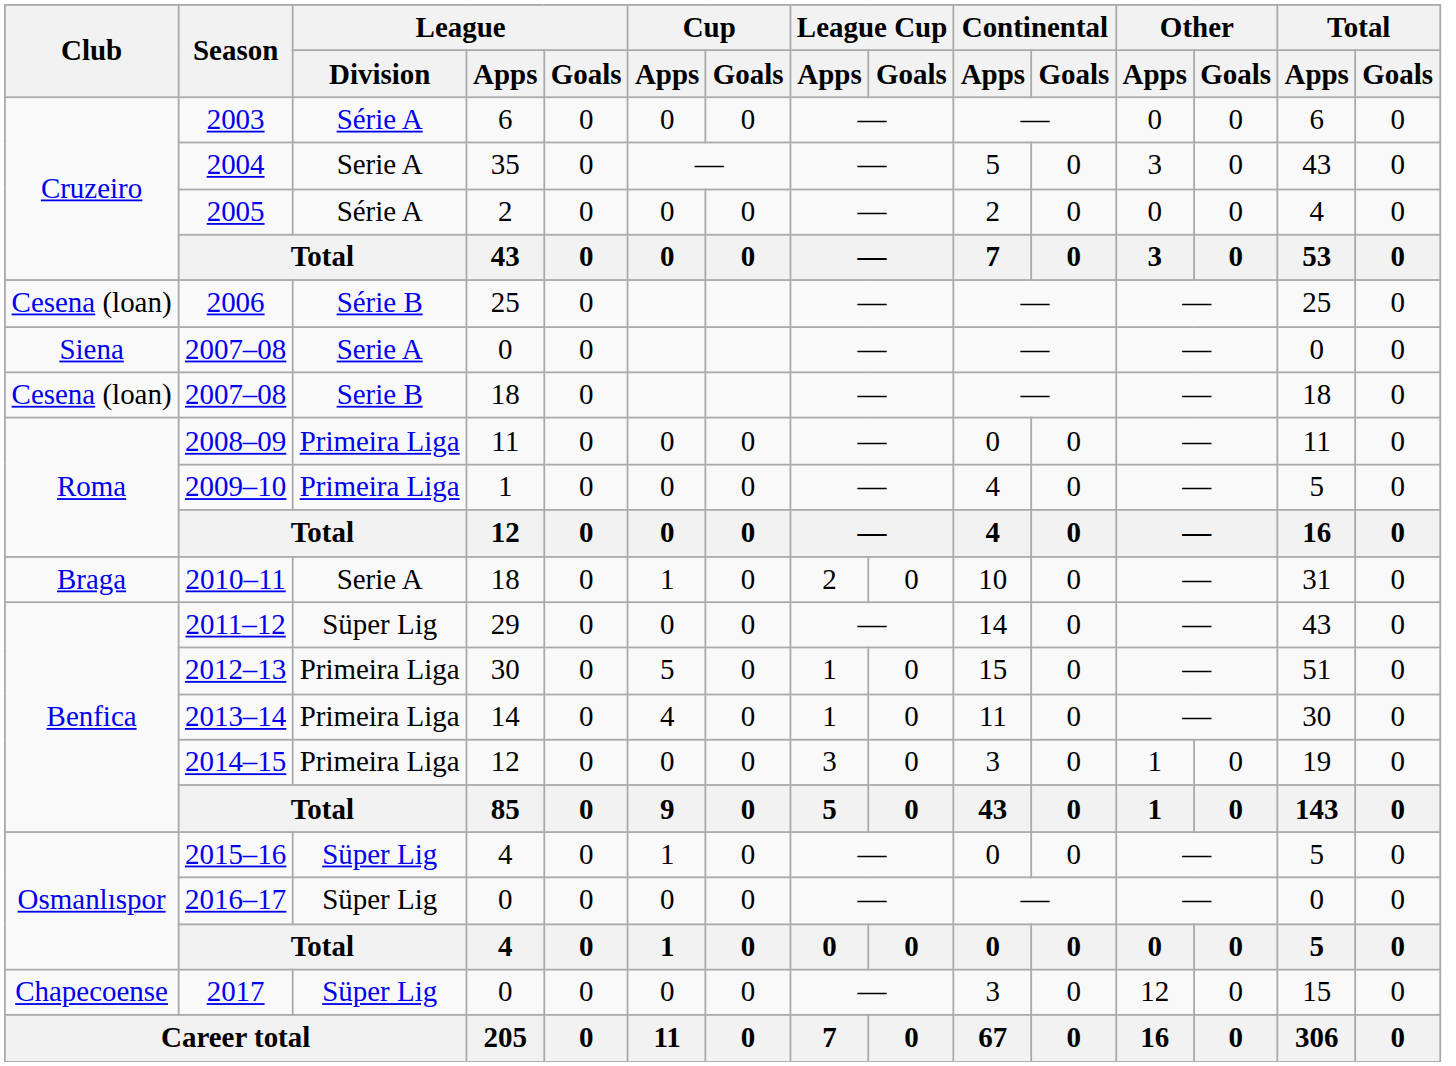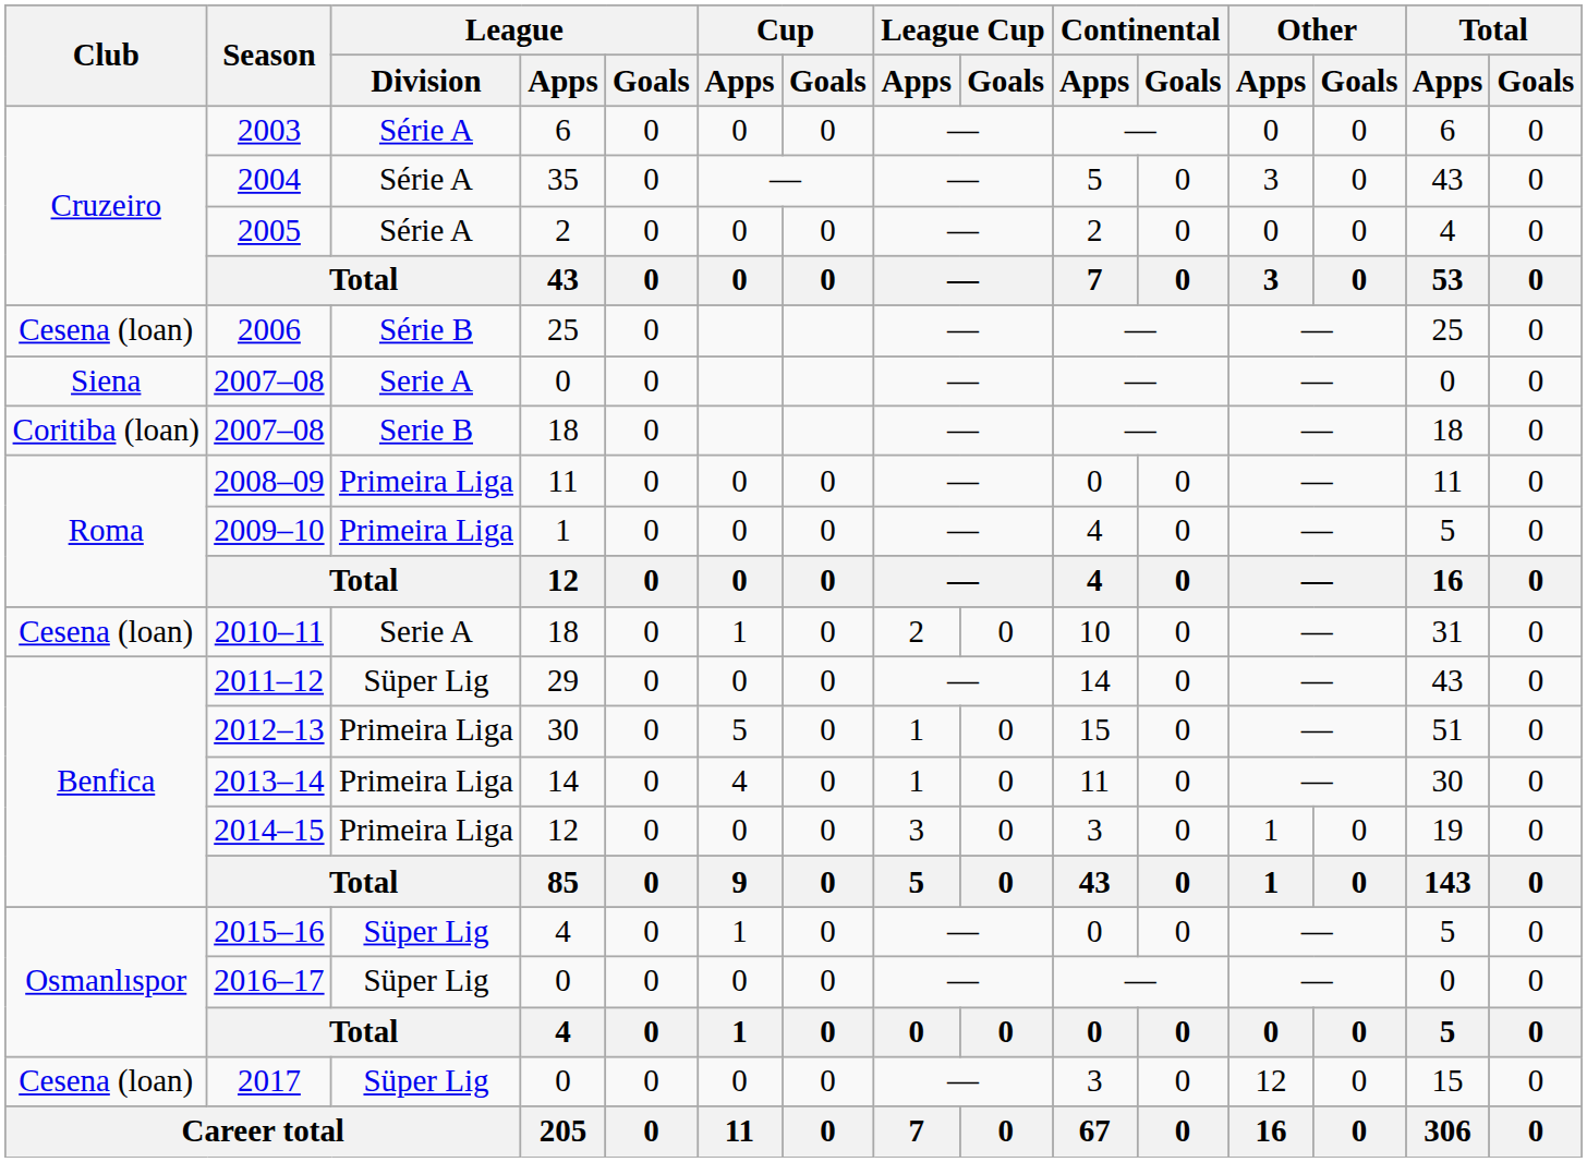2004 | League / Division: Serie A -> Série A
2007–08 / 18 | Club: Cesena (loan) -> Coritiba (loan)
2010–11 | Club: Braga -> Cesena (loan)
2017 | Club: Chapecoense -> Cesena (loan)
